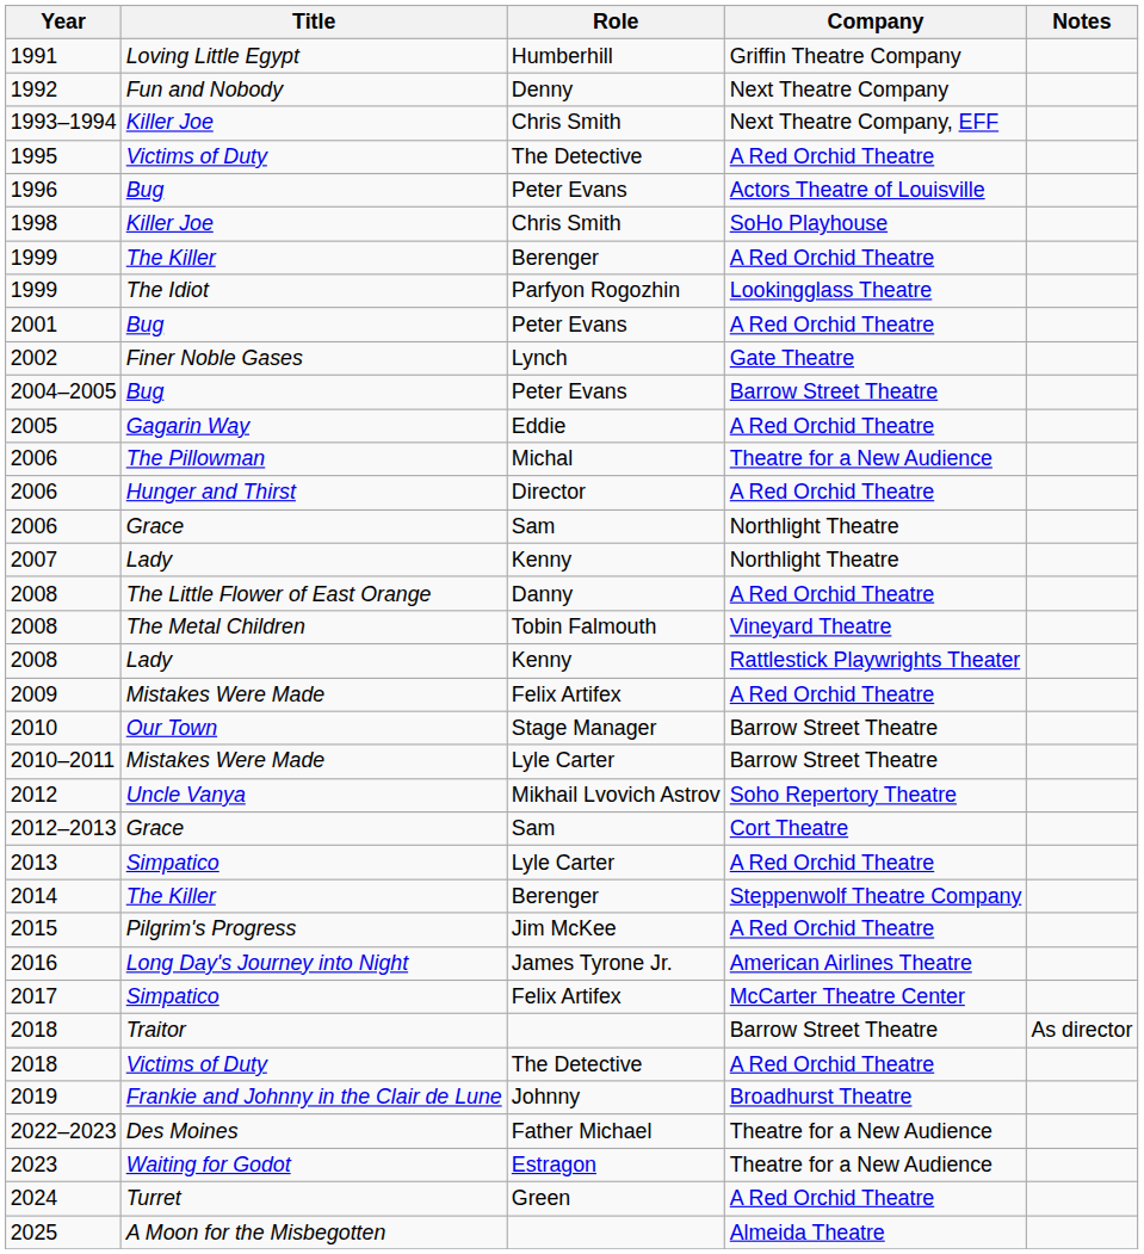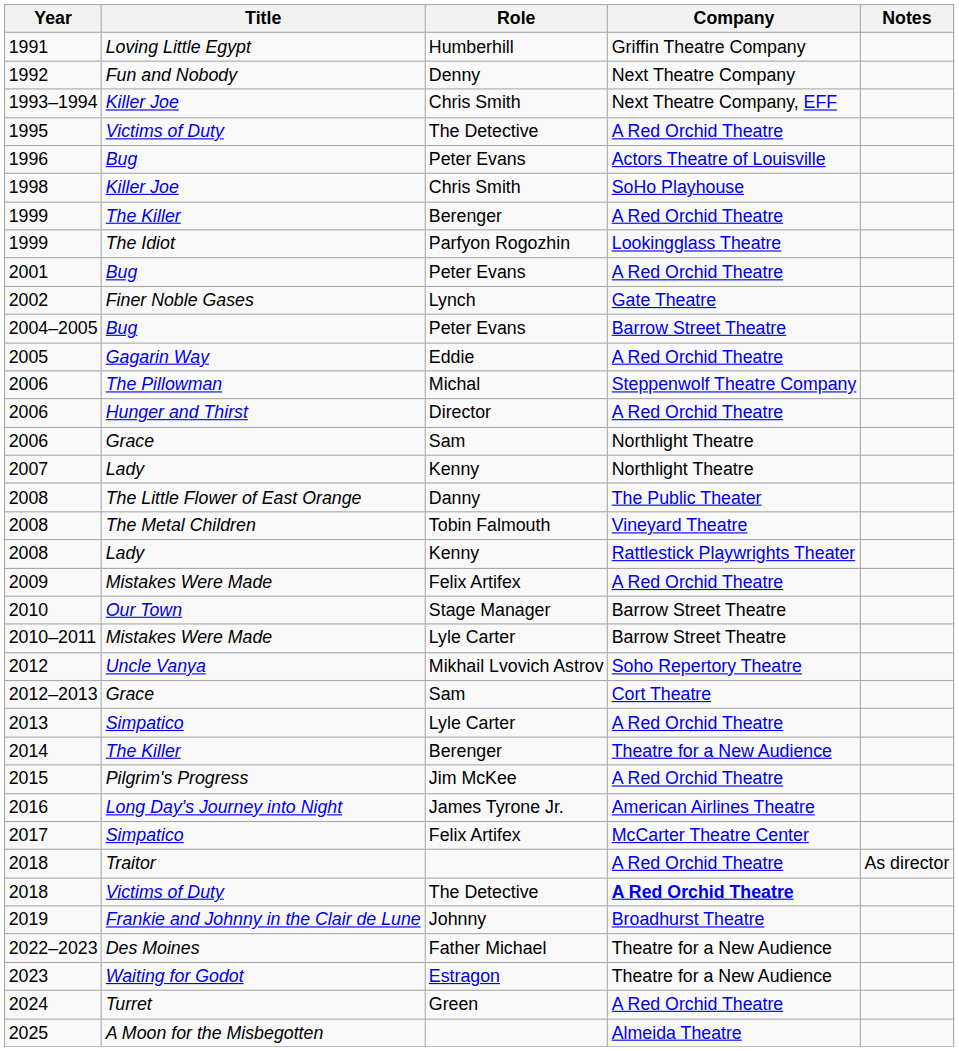2006 / The Pillowman | Company: Theatre for a New Audience -> Steppenwolf Theatre Company
2008 / The Little Flower of East Orange | Company: A Red Orchid Theatre -> The Public Theater
2014 | Company: Steppenwolf Theatre Company -> Theatre for a New Audience
2018 / Traitor | Company: Barrow Street Theatre -> A Red Orchid Theatre
2018 / Victims of Duty | Company: normal -> bold
